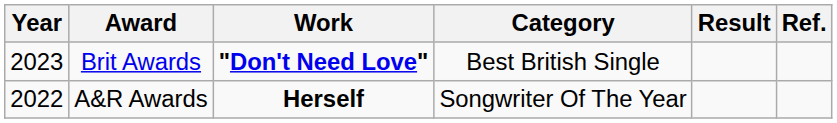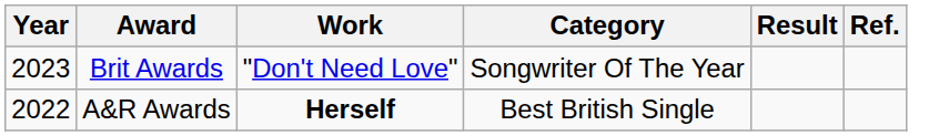Brit Awards | Work: bold -> normal
Brit Awards | Category: Best British Single -> Songwriter Of The Year
A&R Awards | Category: Songwriter Of The Year -> Best British Single
